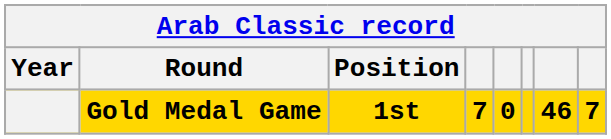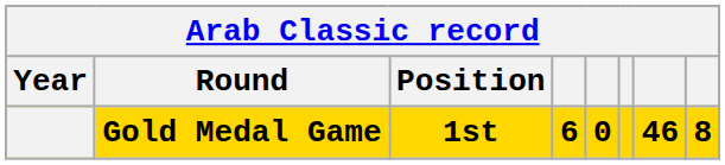Gold Medal Game | column 4: 7 -> 6
Gold Medal Game | column 8: 7 -> 8
